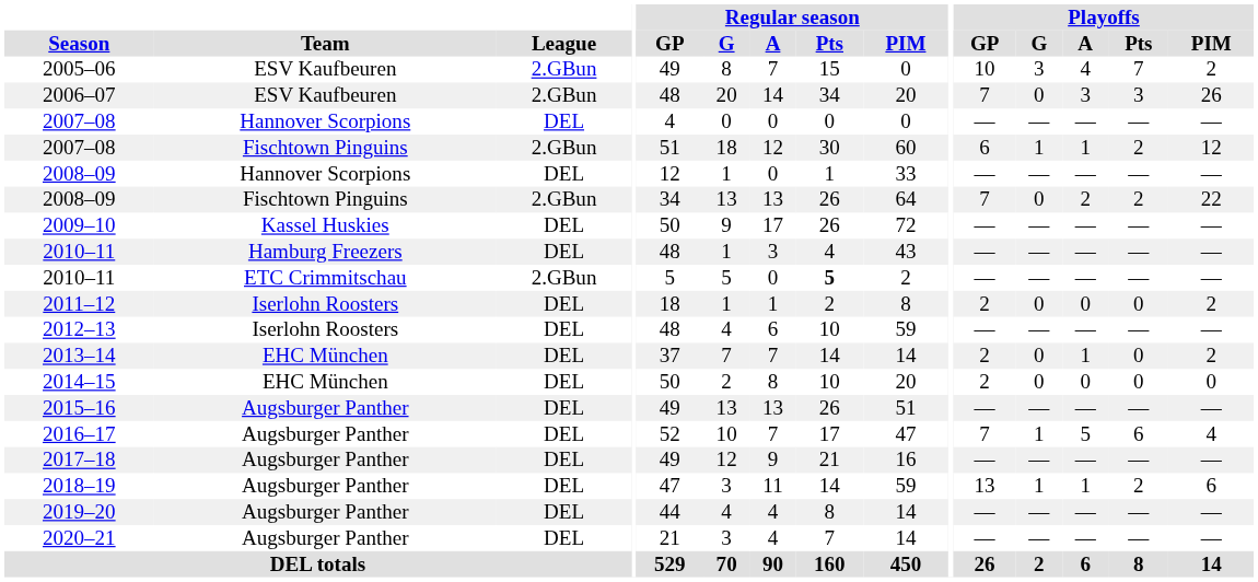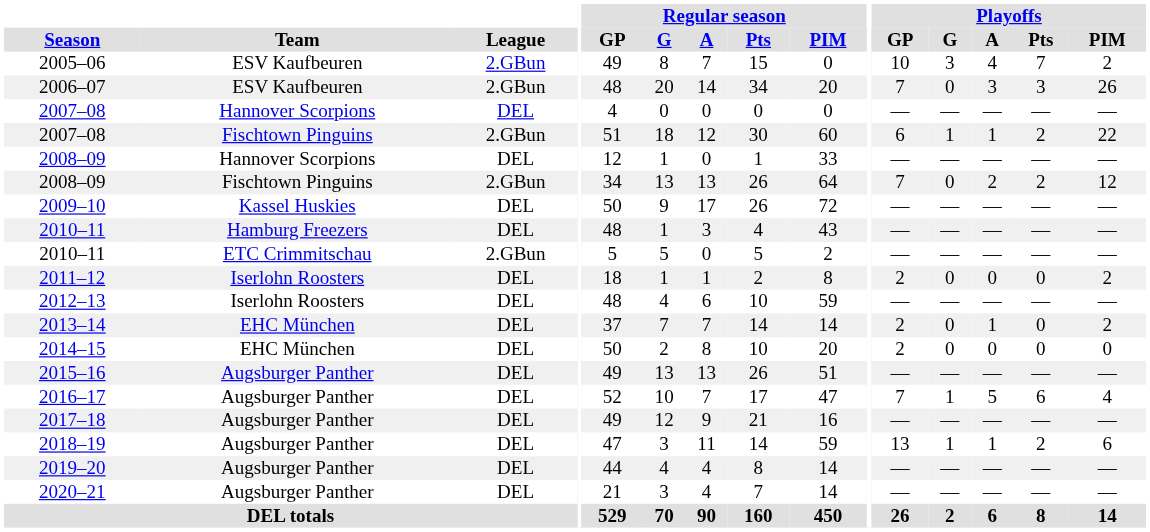2007–08 / Fischtown Pinguins | Playoffs / PIM: 12 -> 22
2008–09 / Fischtown Pinguins | Playoffs / PIM: 22 -> 12
2010–11 / ETC Crimmitschau | Regular season / Pts: bold -> normal
